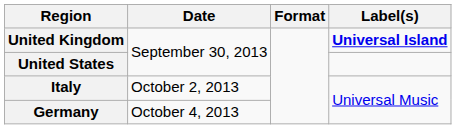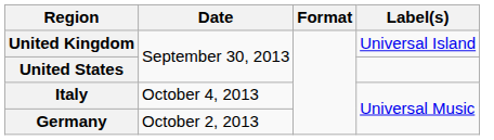United Kingdom | Label(s): bold -> normal
Italy | Date: October 2, 2013 -> October 4, 2013
Germany | Date: October 4, 2013 -> October 2, 2013
